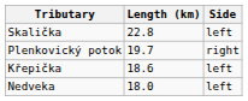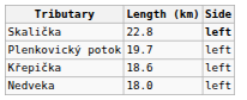Skalička | Side: normal -> bold
Plenkovický potok | Side: right -> left
